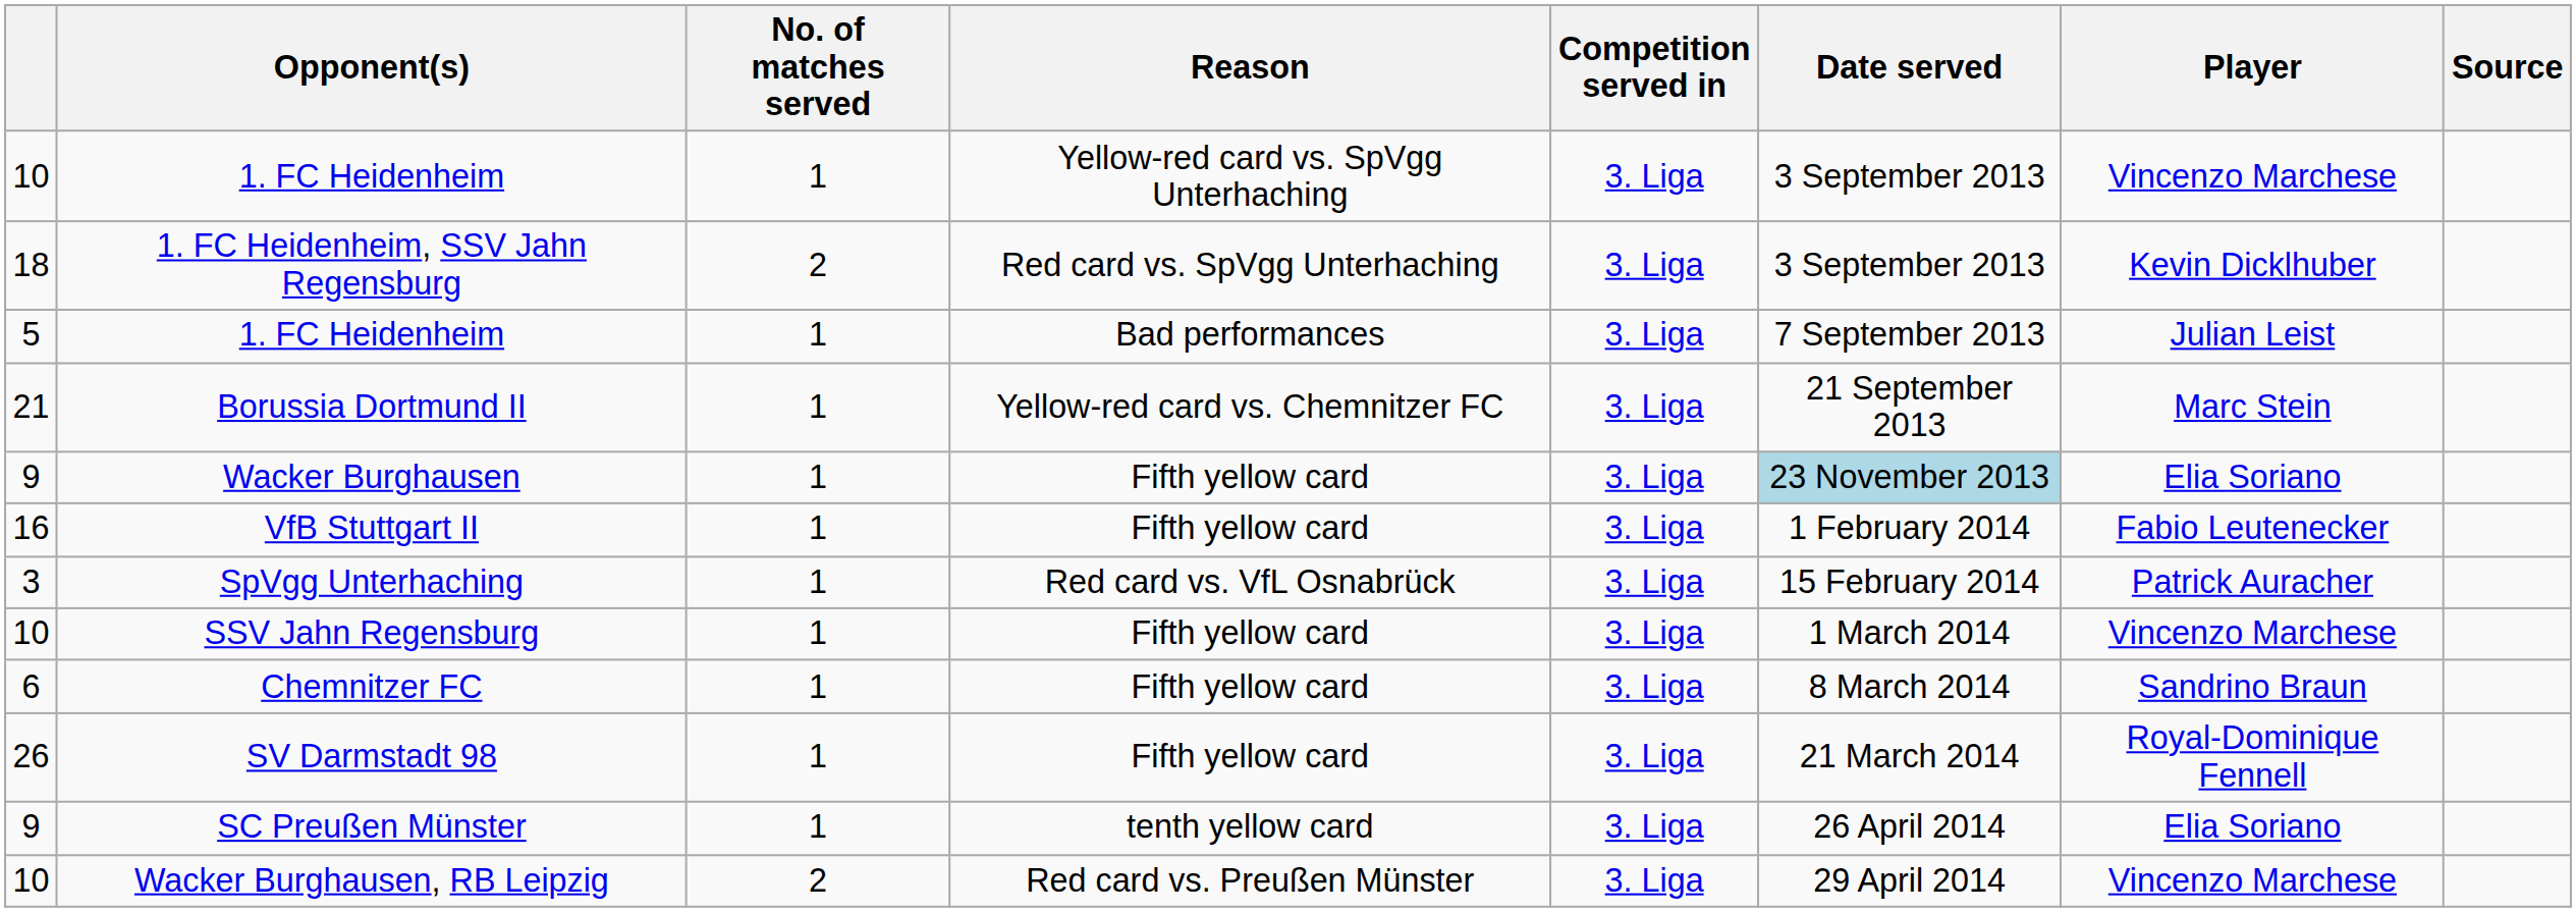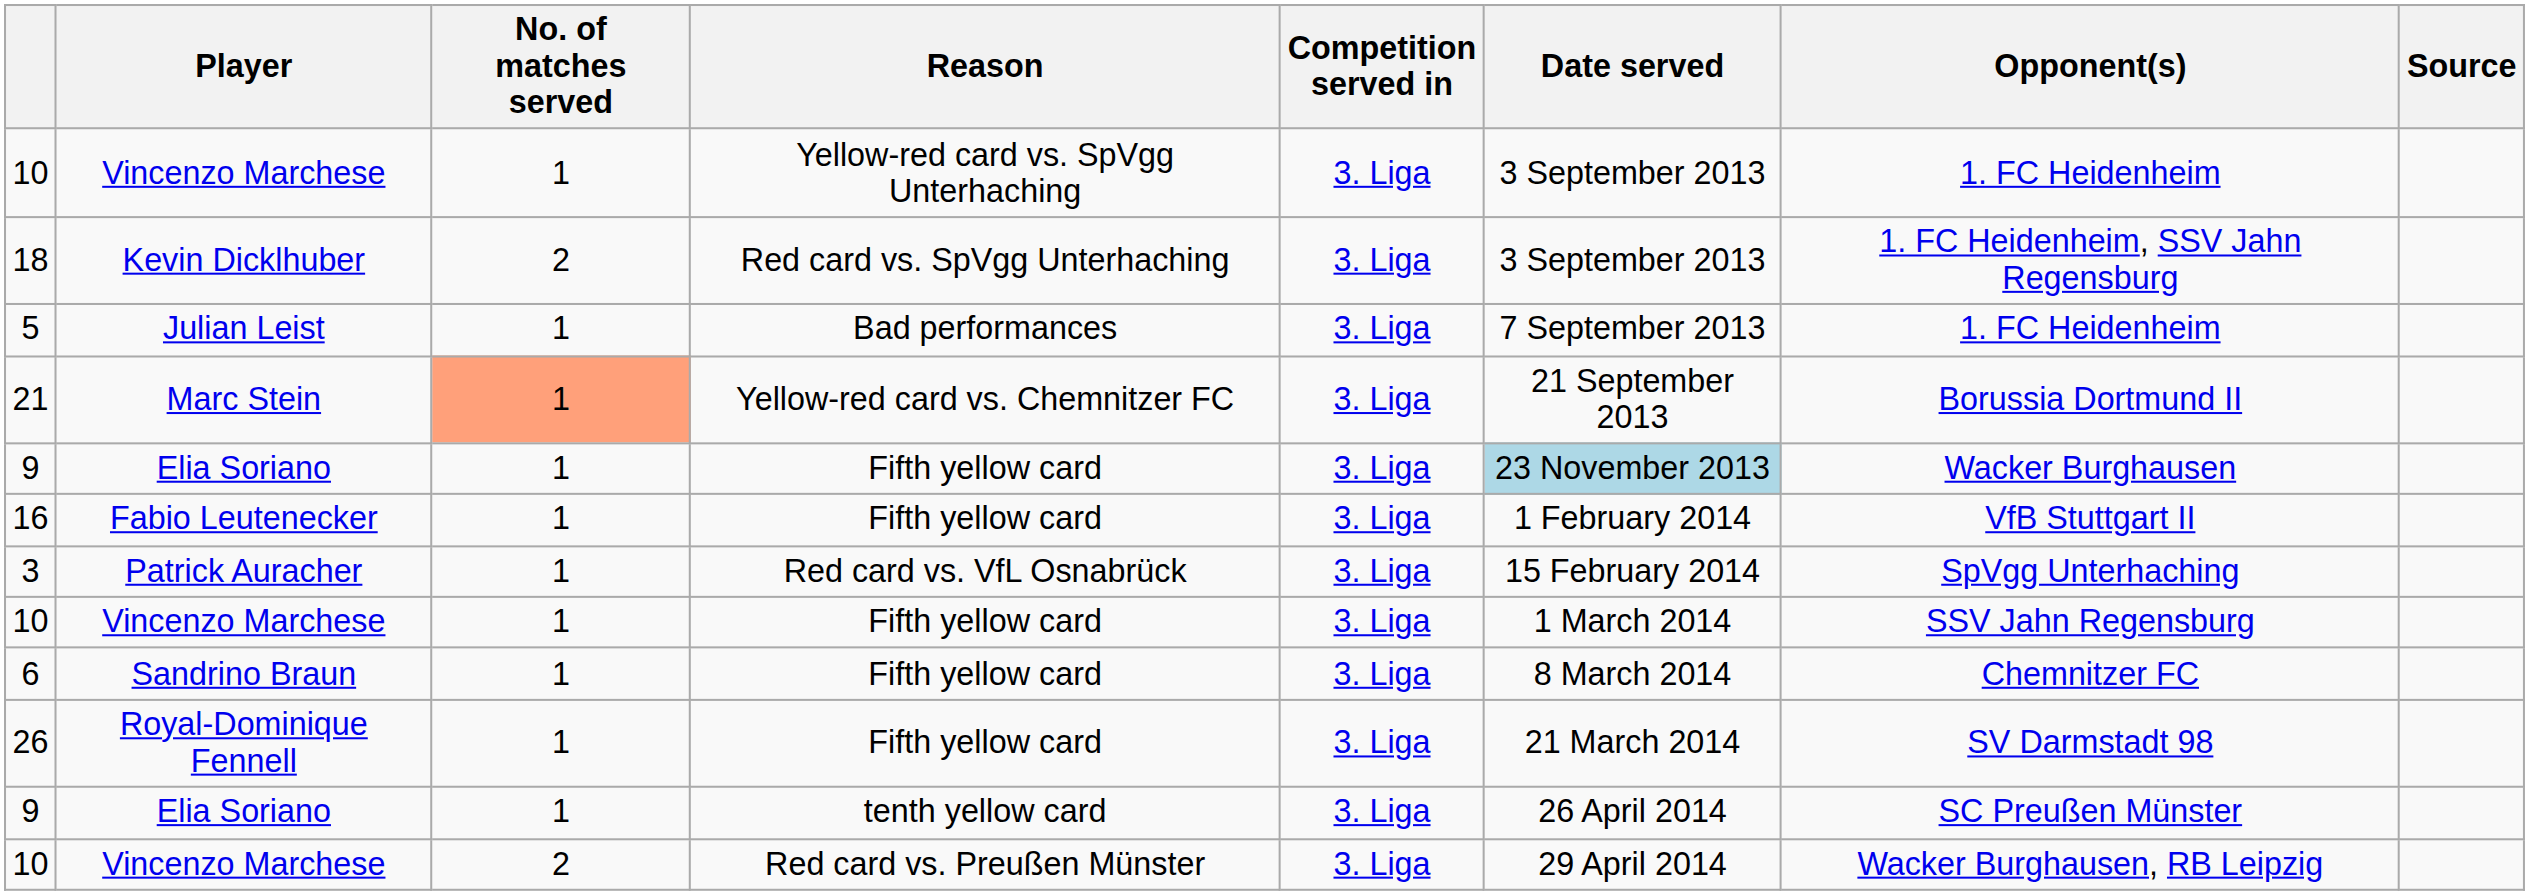columns swapped: Player <-> Opponent(s)
21 | No. of matches served: no background -> lightsalmon background
